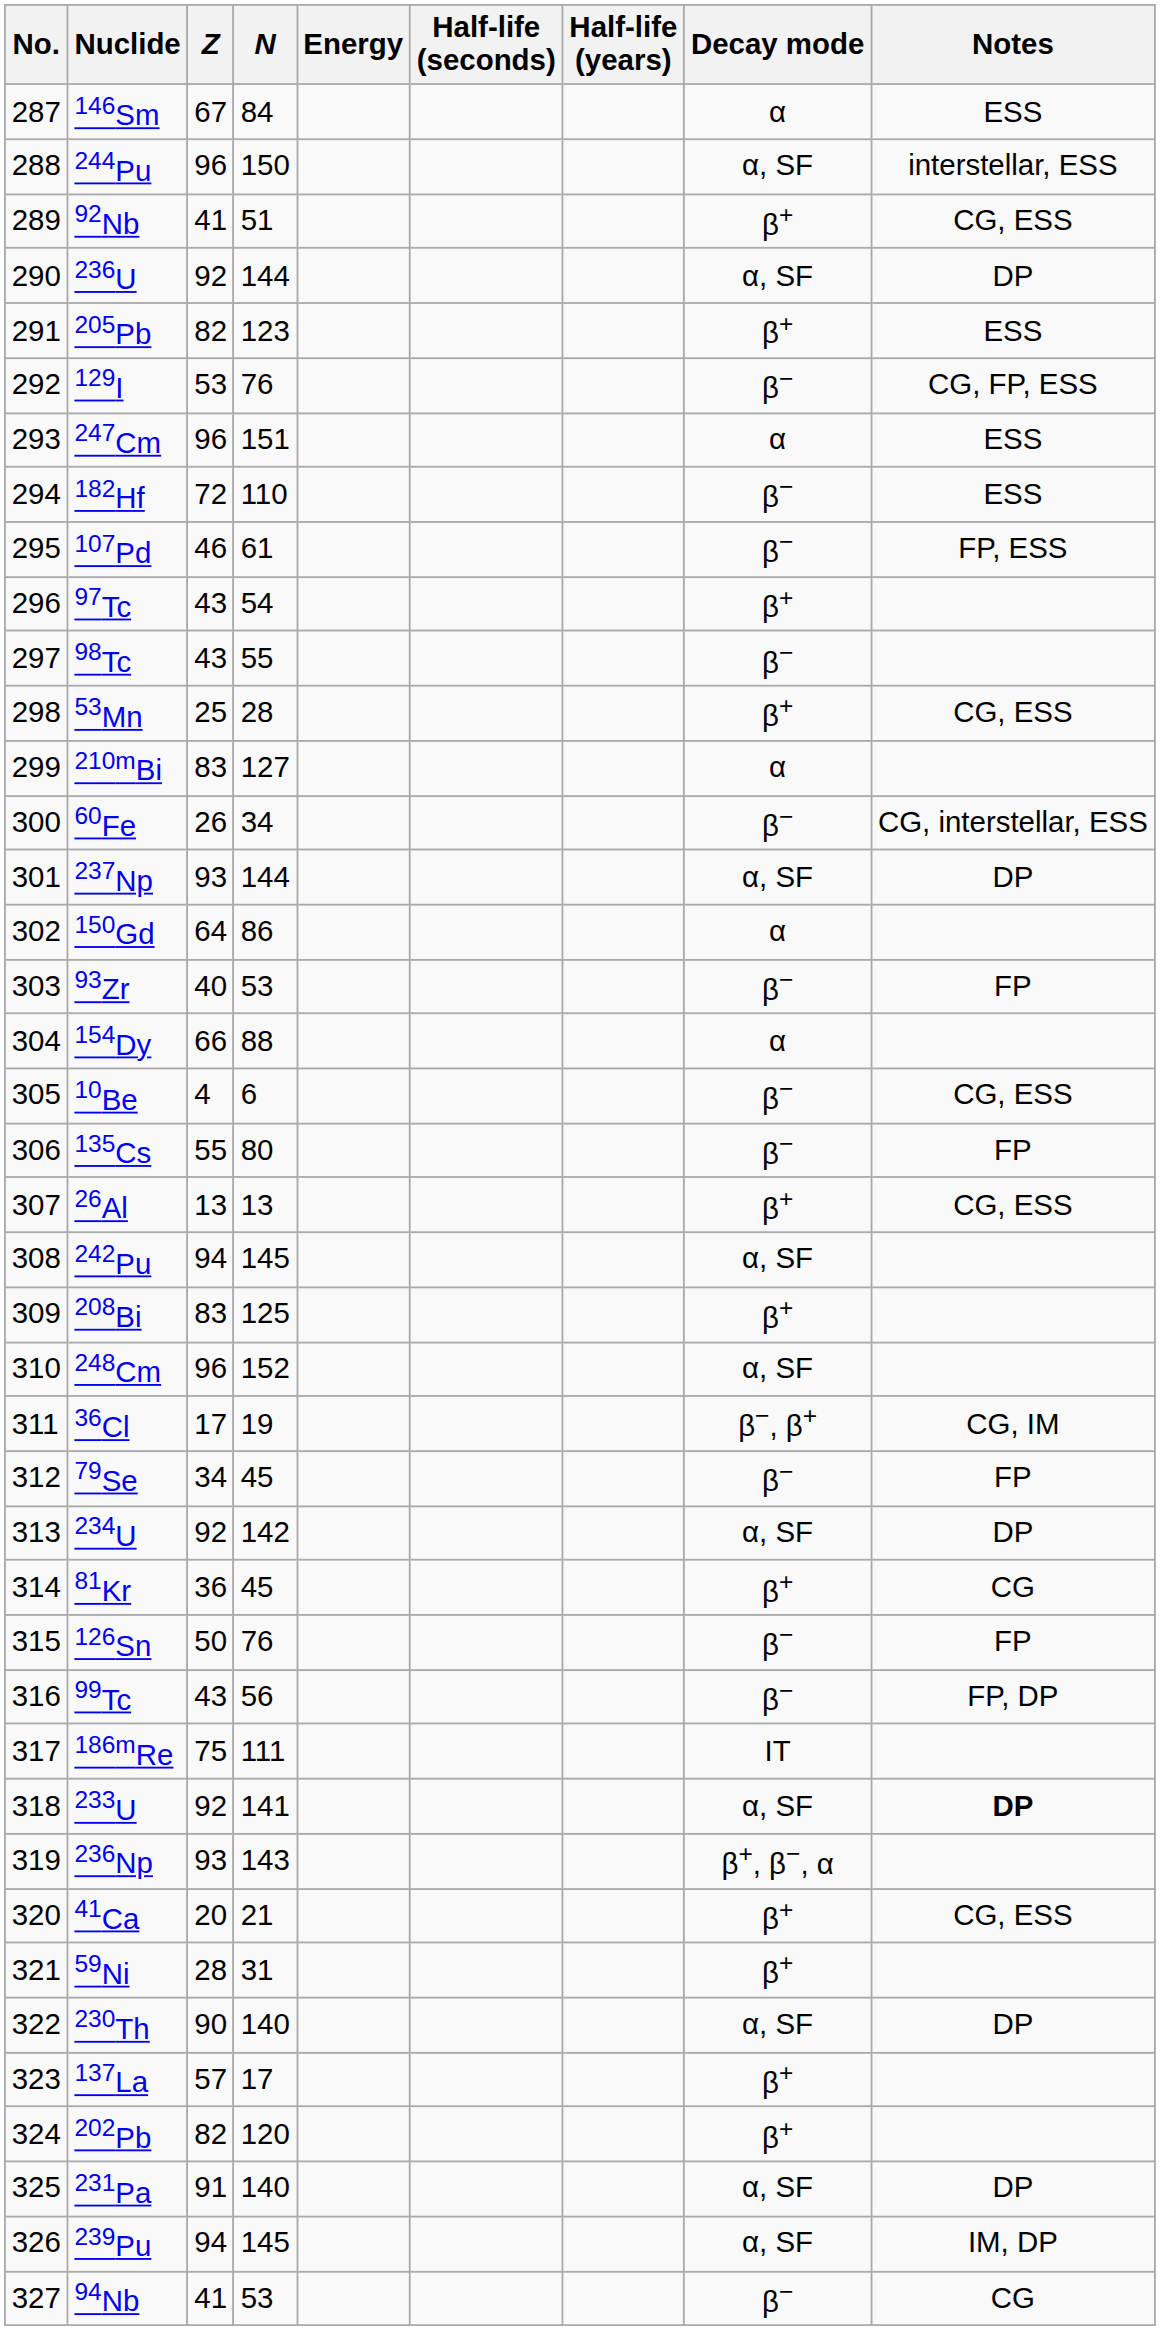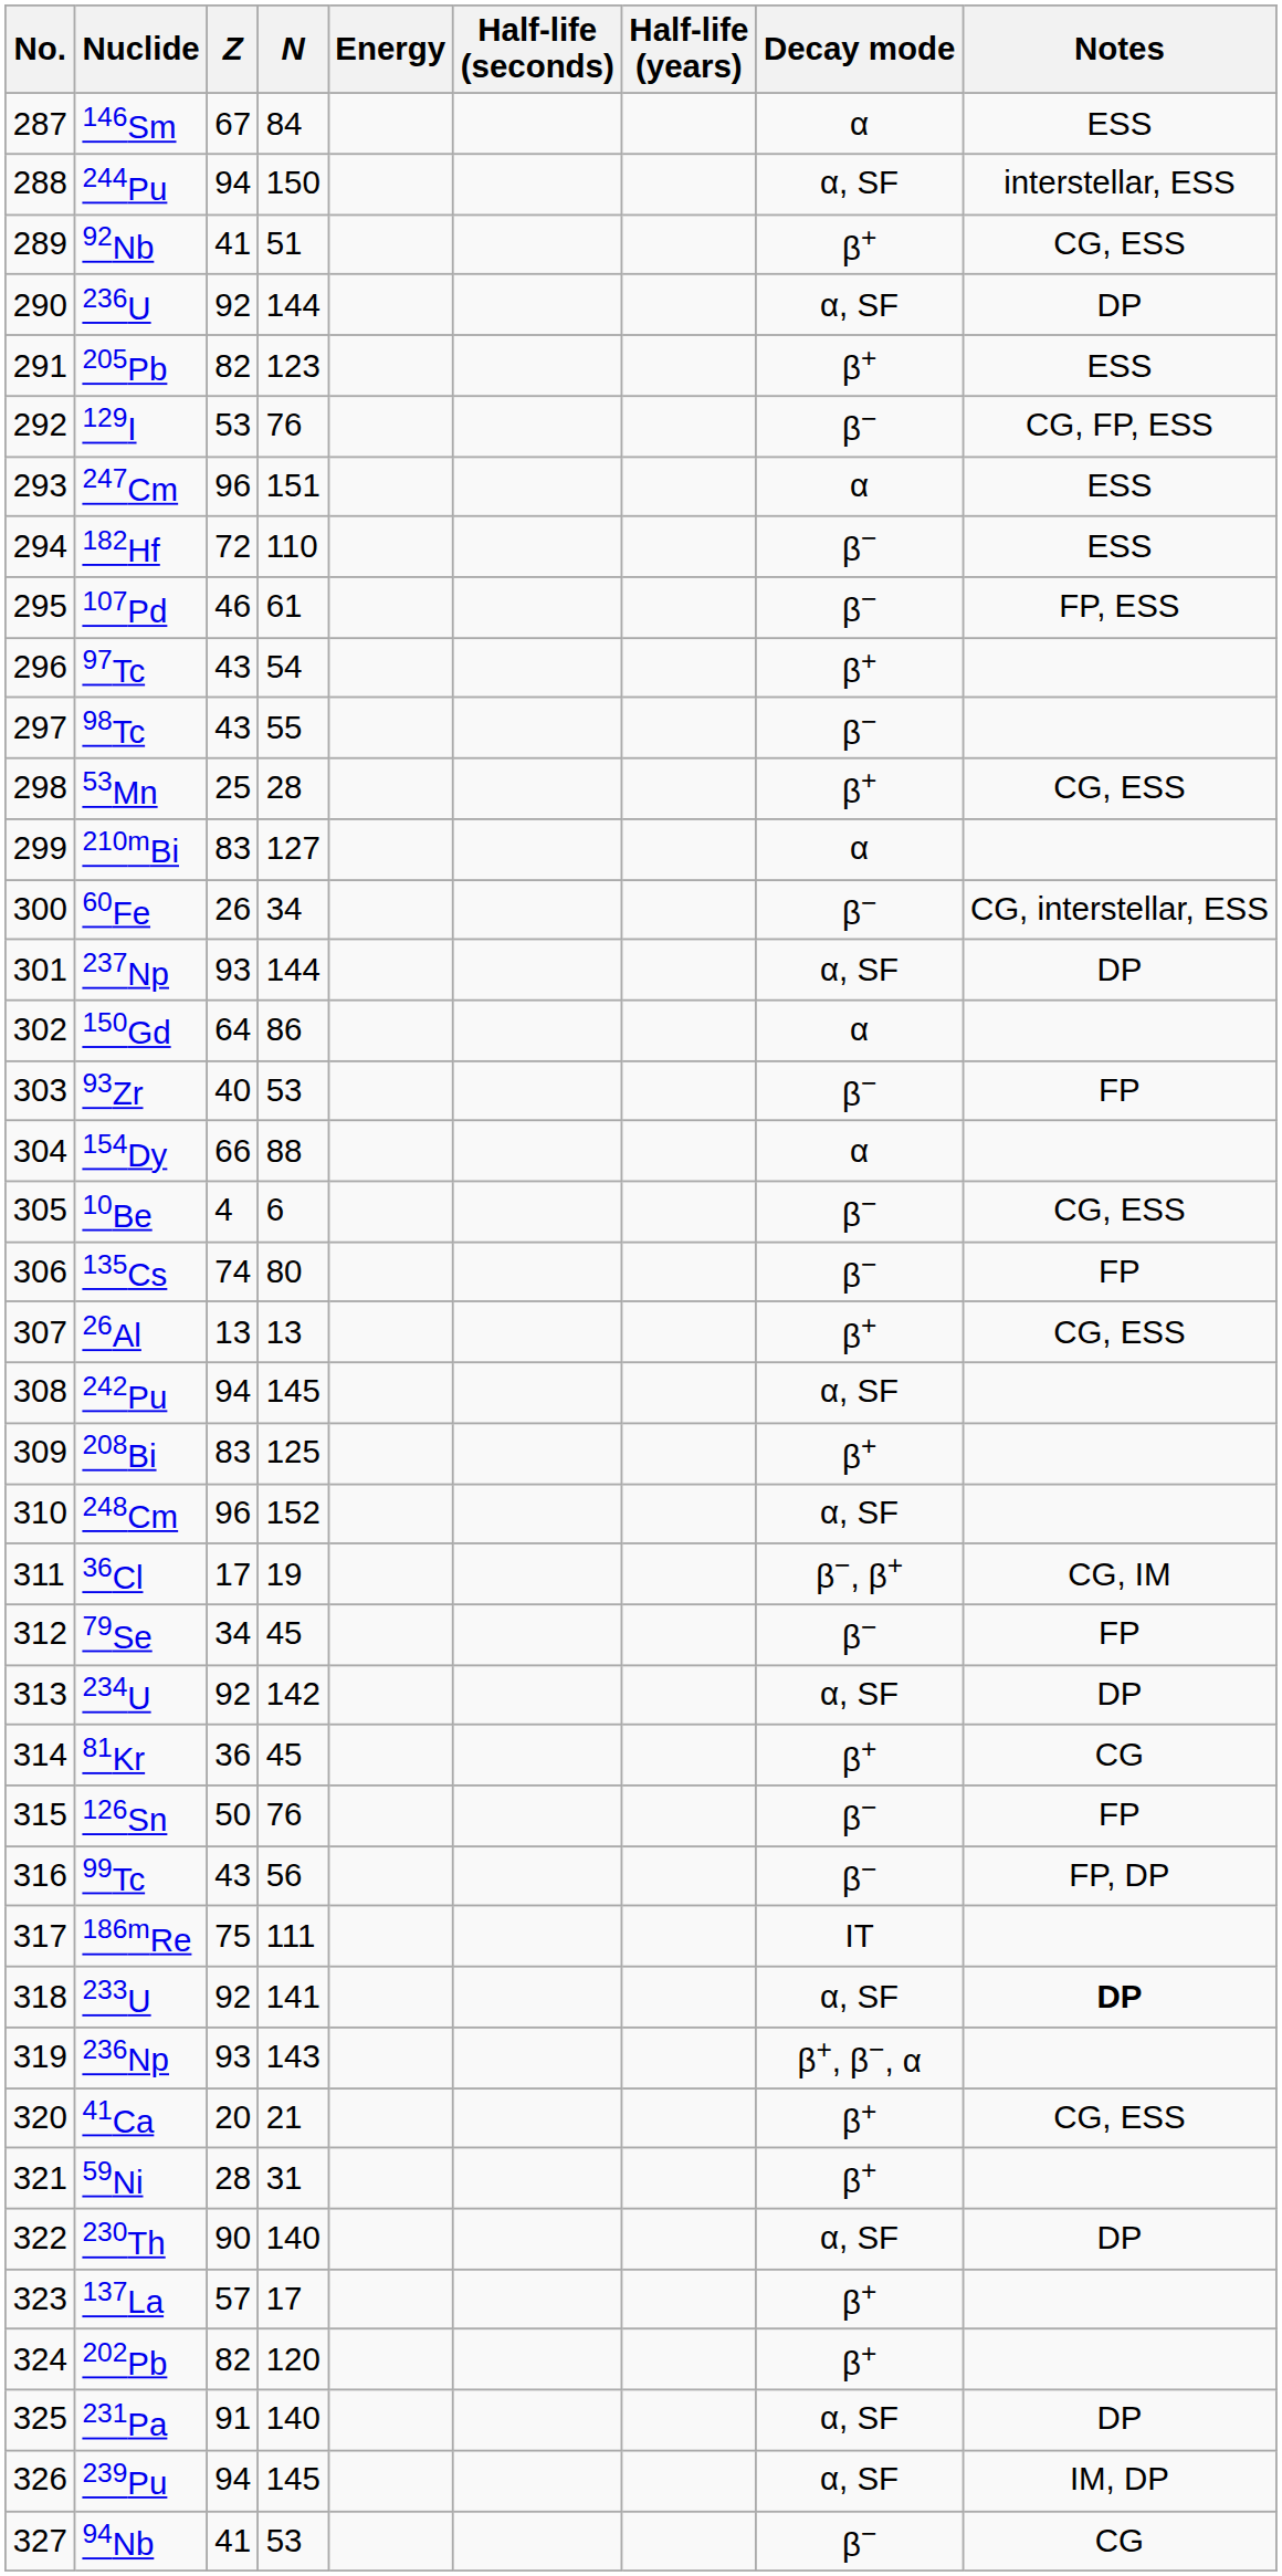244Pu | Z: 96 -> 94
135Cs | Z: 55 -> 74
